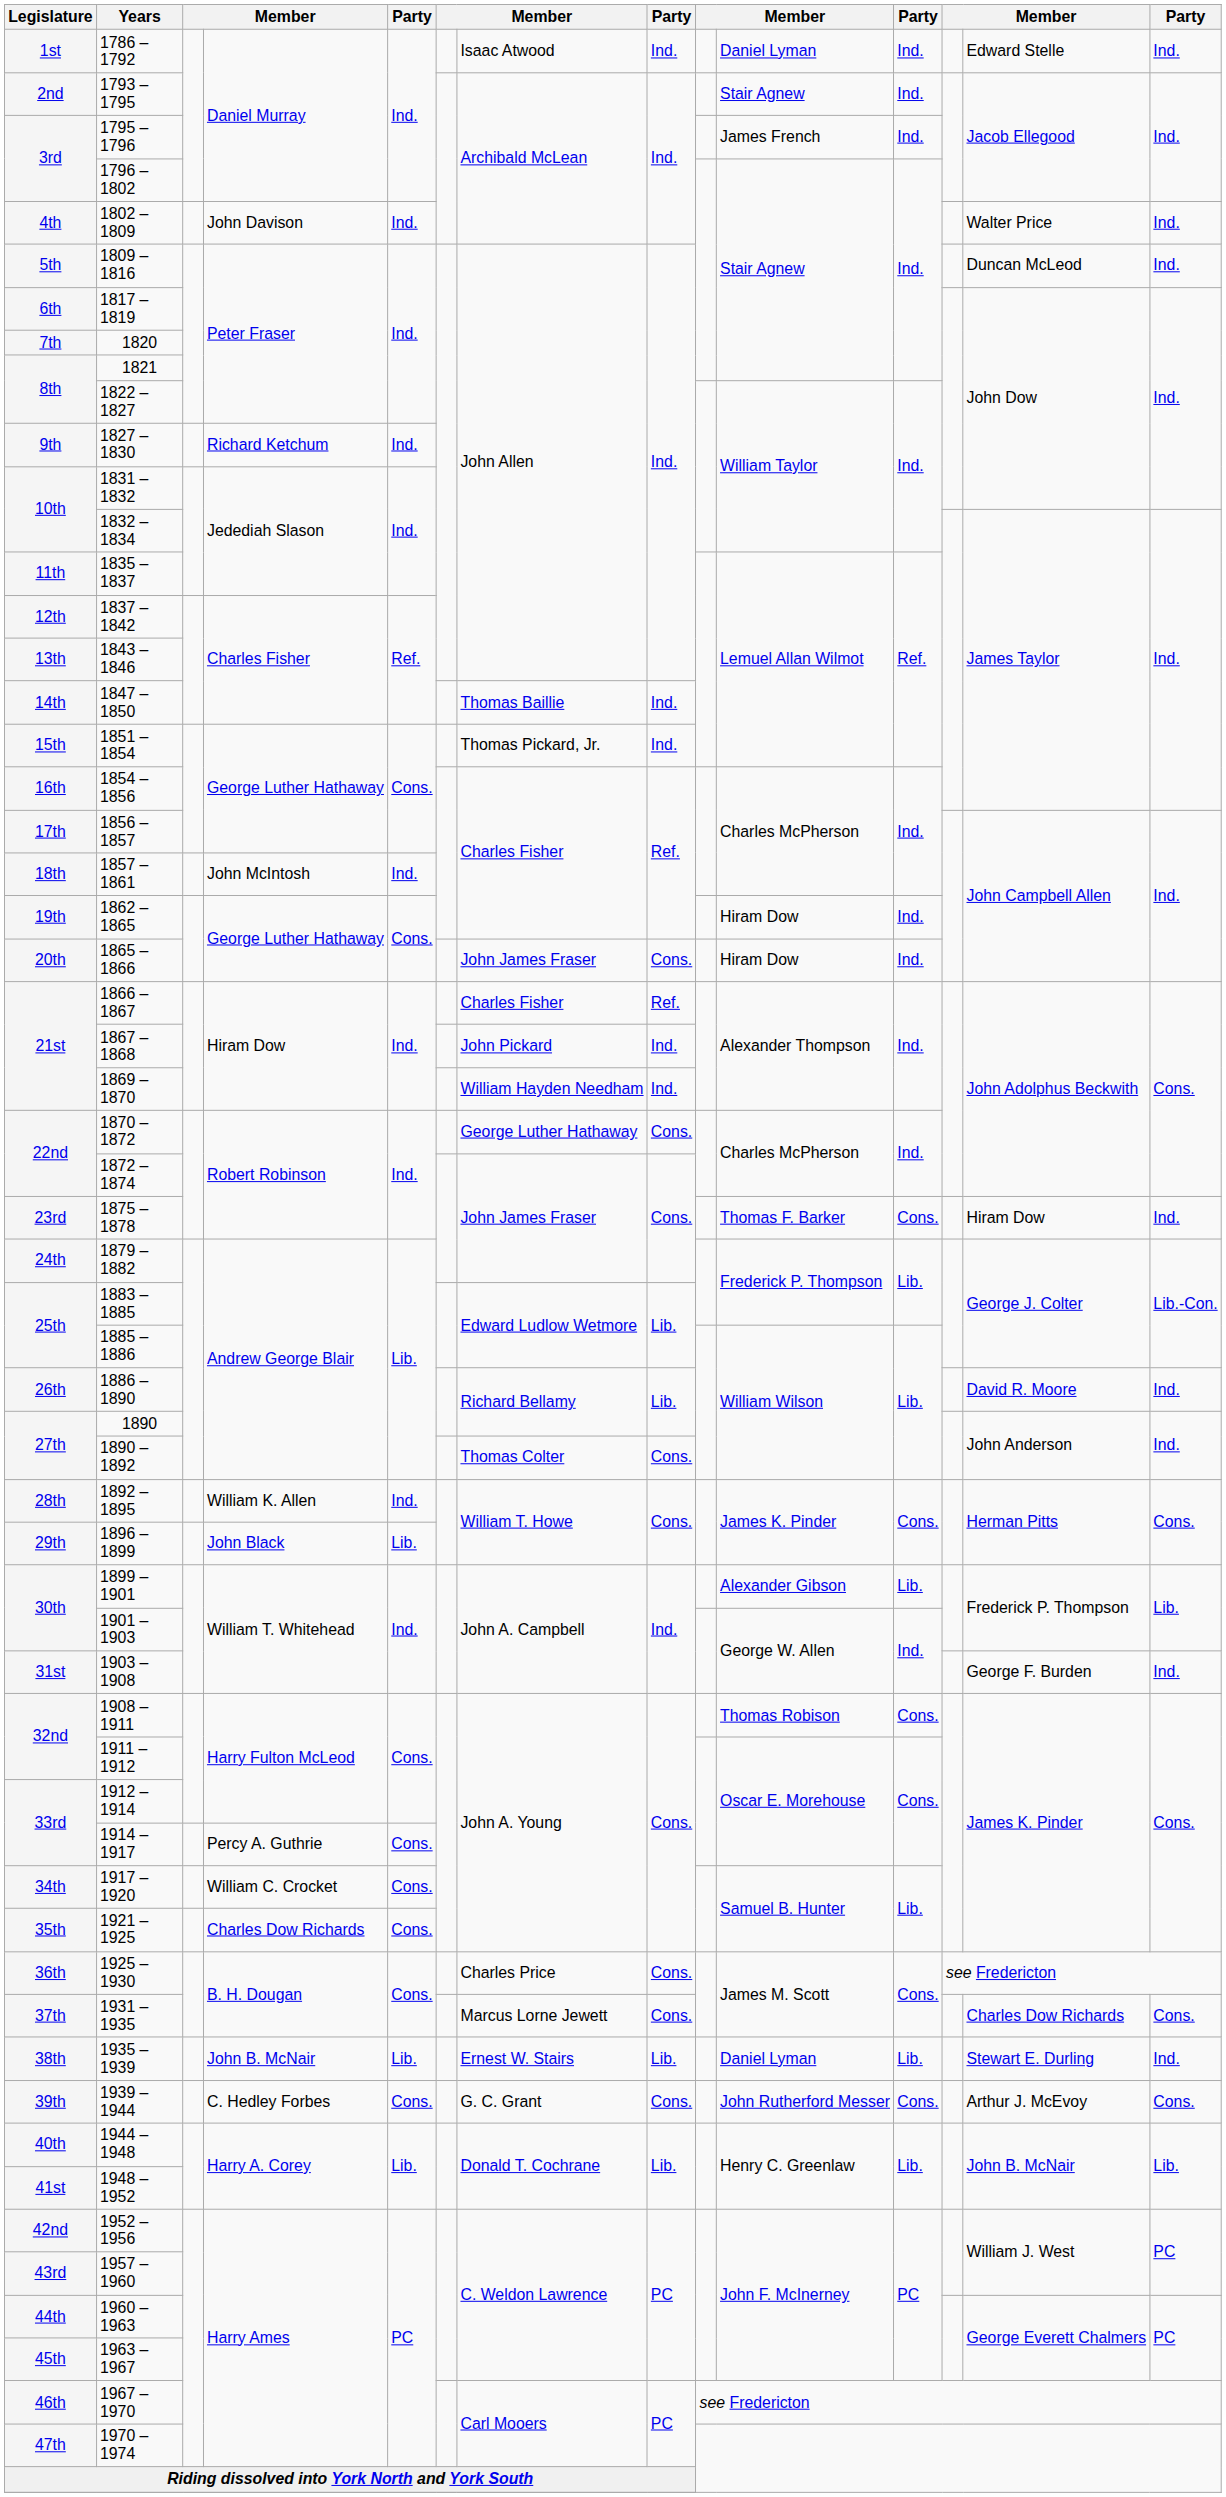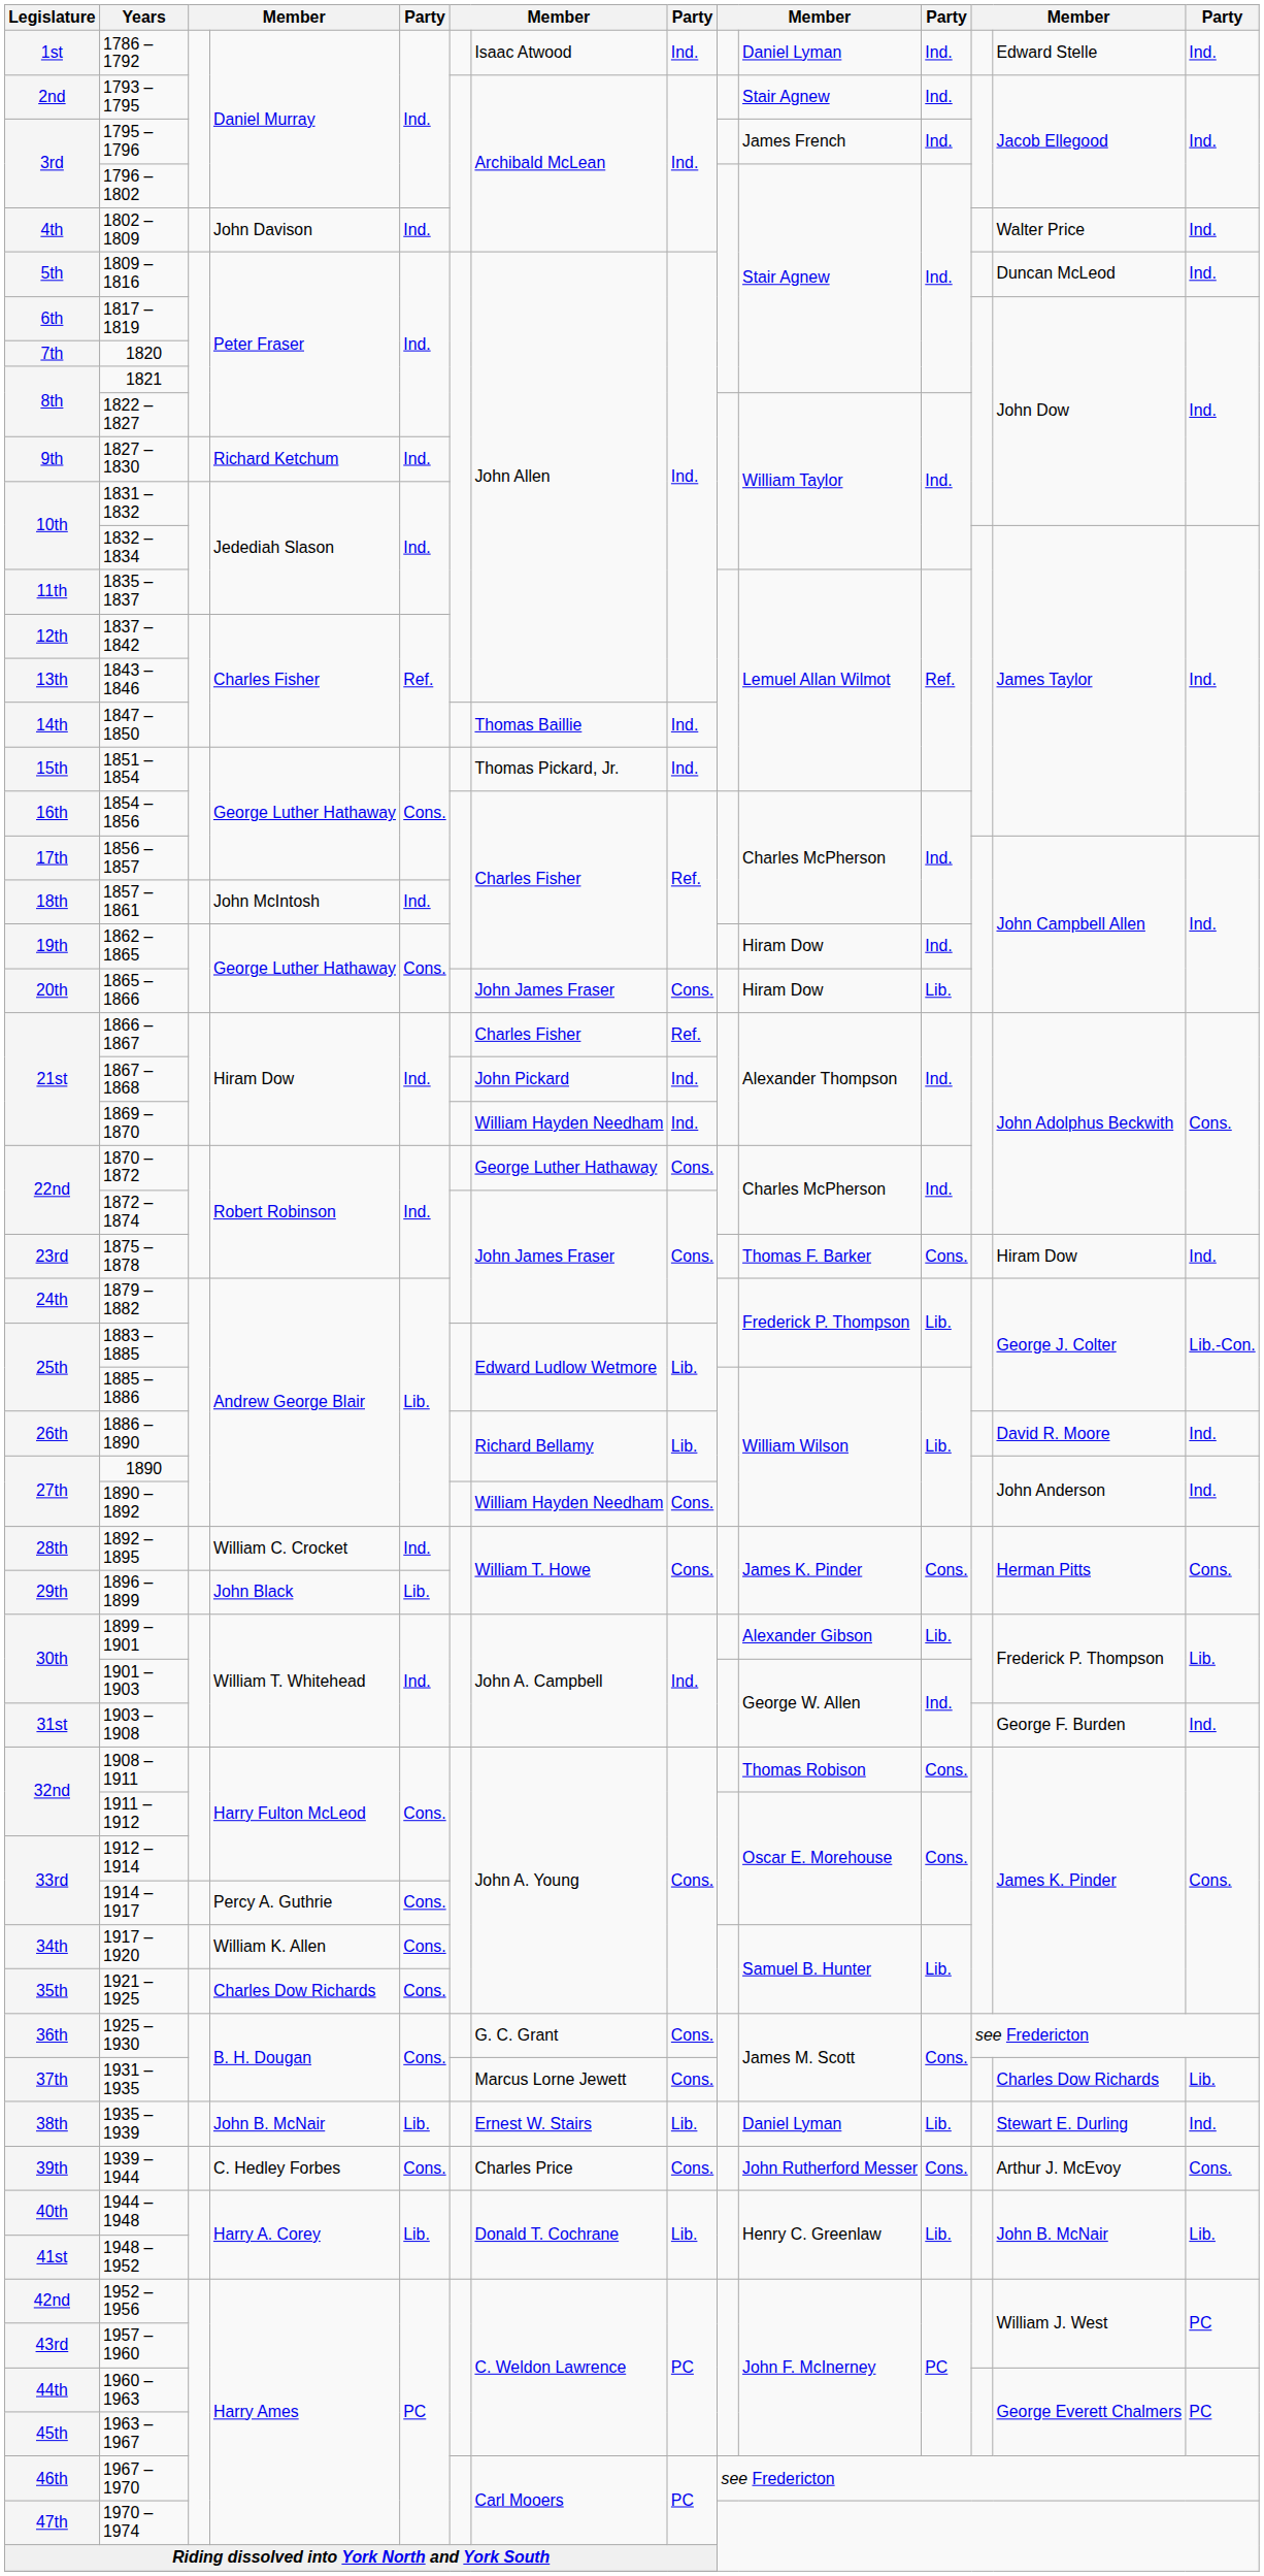1865 – 1866 | column 11: Ind. -> Lib.
1890 – 1892 | column 7: Thomas Colter -> William Hayden Needham
1892 – 1895 | column 4: William K. Allen -> William C. Crocket
1917 – 1920 | column 4: William C. Crocket -> William K. Allen
1925 – 1930 | column 7: Charles Price -> G. C. Grant
1931 – 1935 | column 14: Cons. -> Lib.
1939 – 1944 | column 7: G. C. Grant -> Charles Price
